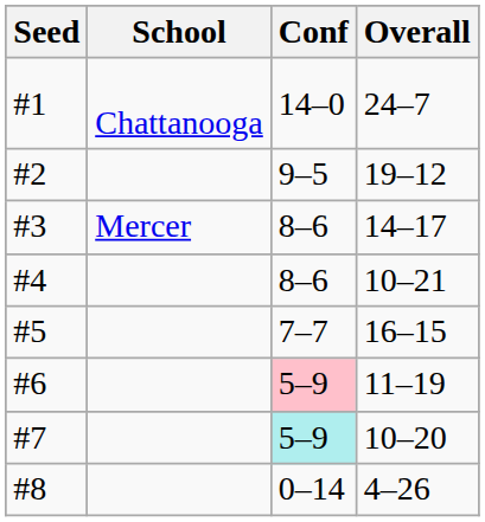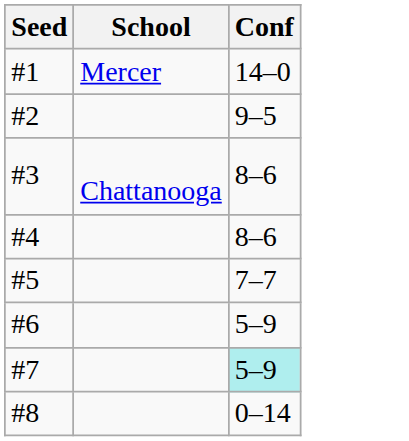- column: Overall | 24–7 | 19–12 | 14–17 | 10–21 | 16–15 | 11–19 | 10–20 | 4–26
#1 | School: Chattanooga -> Mercer
#3 | School: Mercer -> Chattanooga
#6 | Conf: pink background -> no background
